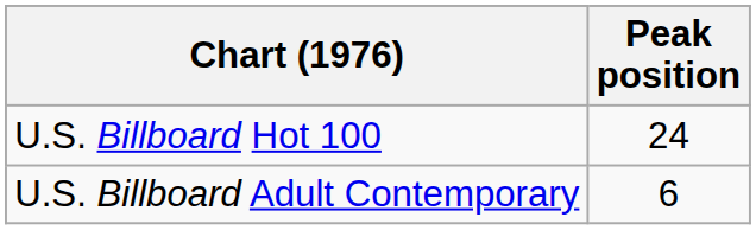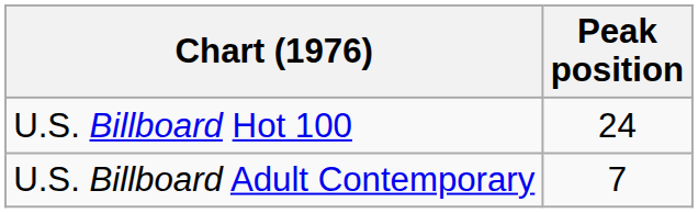U.S. Billboard Adult Contemporary | Peak position: 6 -> 7
